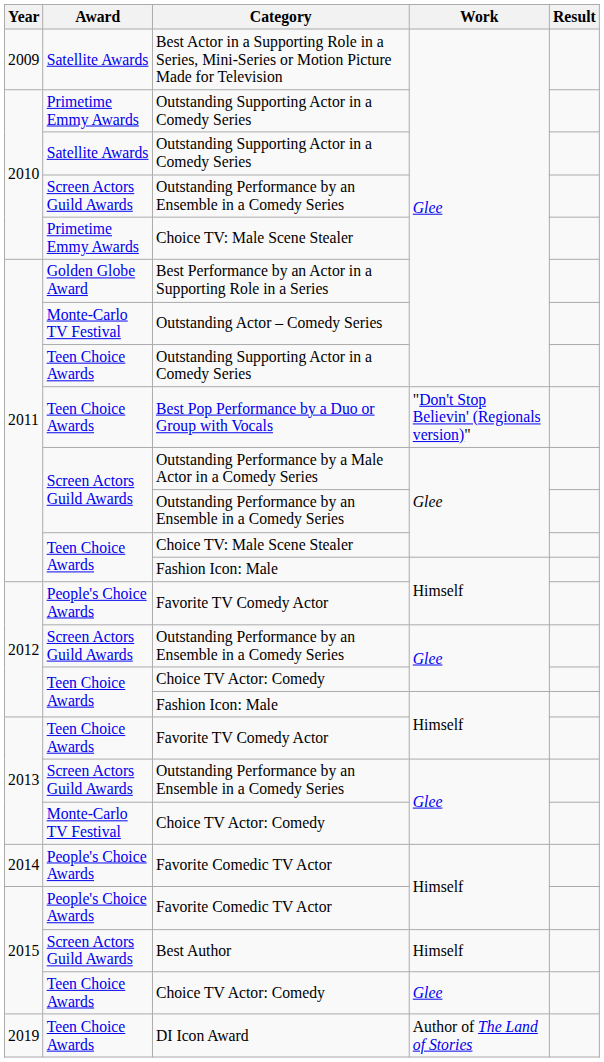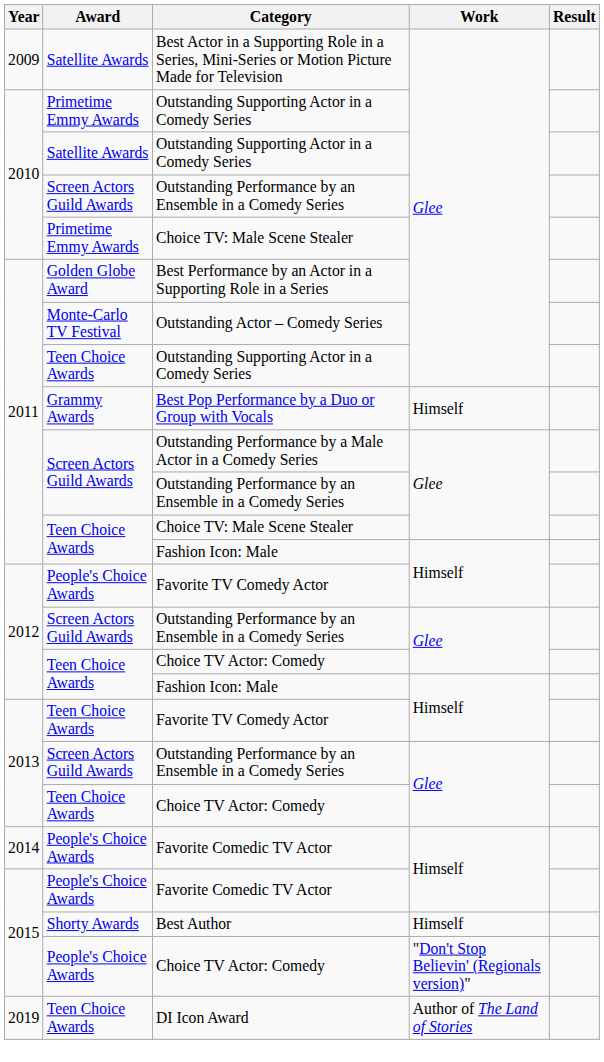Best Pop Performance by a Duo or Group with Vocals | Award: Teen Choice Awards -> Grammy Awards
Best Pop Performance by a Duo or Group with Vocals | Work: "Don't Stop Believin' (Regionals version)" -> Himself
2013 / Choice TV Actor: Comedy | Award: Monte-Carlo TV Festival -> Teen Choice Awards
Best Author | Award: Screen Actors Guild Awards -> Shorty Awards
2015 / Choice TV Actor: Comedy | Award: Teen Choice Awards -> People's Choice Awards
2015 / Choice TV Actor: Comedy | Work: Glee -> "Don't Stop Believin' (Regionals version)"
